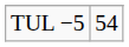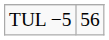TUL −5 | column 2: 54 -> 56
